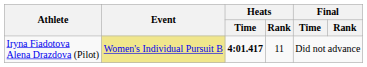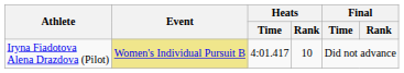Iryna Fiadotova Alena Drazdova (Pilot) | Heats / Time: bold -> normal
Iryna Fiadotova Alena Drazdova (Pilot) | Heats / Rank: 11 -> 10
